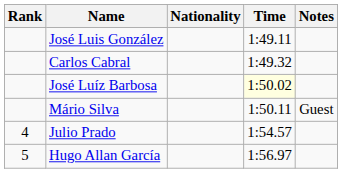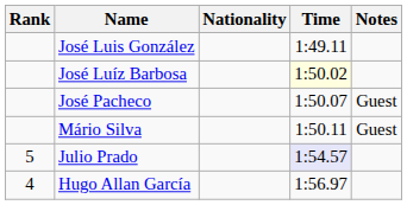- row: Carlos Cabral | 1:49.32
+ row: José Pacheco | 1:50.07 | Guest
Julio Prado | Rank: 4 -> 5
Julio Prado | Time: no background -> lavender background
Hugo Allan García | Rank: 5 -> 4
